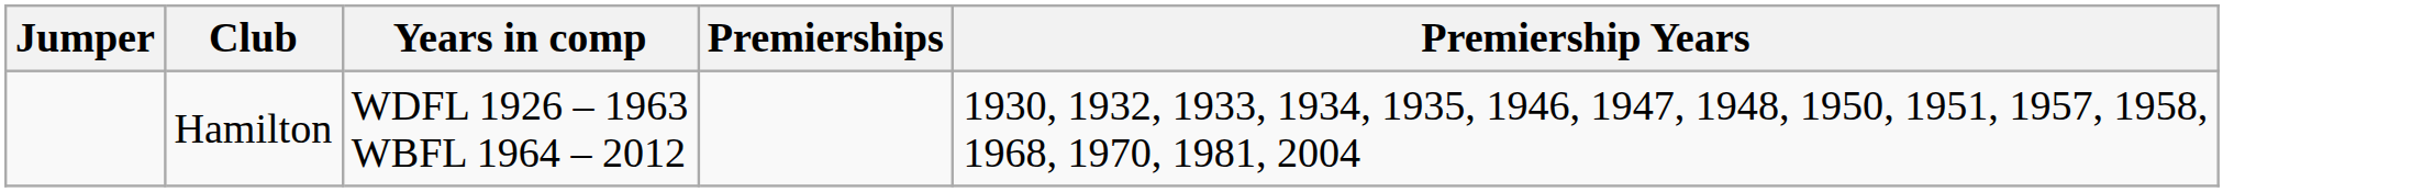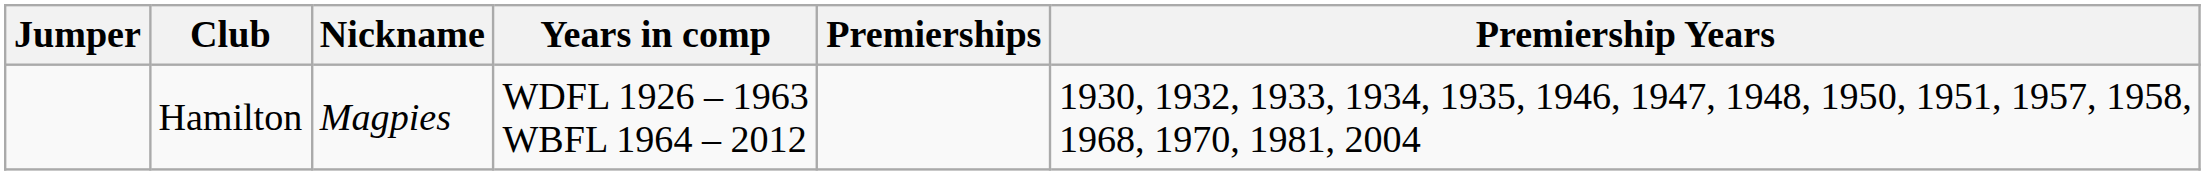+ column: Nickname | Magpies
